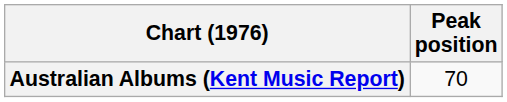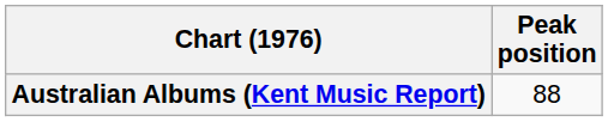Australian Albums (Kent Music Report) | Peak position: 70 -> 88
